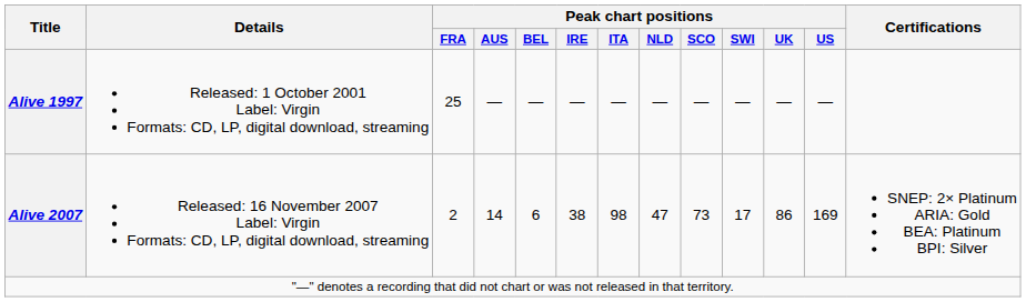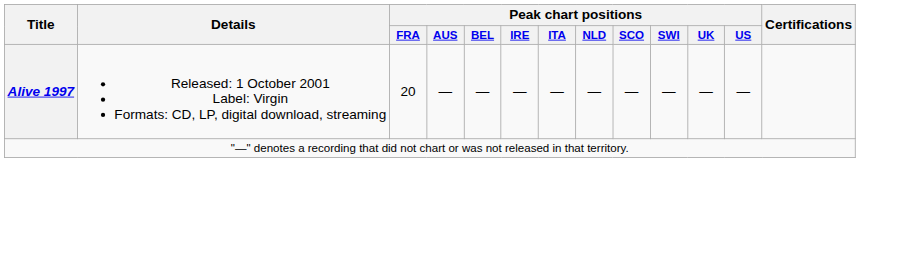Alive 1997 | Peak chart positions / FRA: 25 -> 20
- row: Alive 2007 | Released: 16 November 2007 Label: Virgin Formats: CD, LP, digital download, streaming | 2 | 14 | 6 | 38 | 98 | 47 | 73 | 17 | 86 | 169 | SNEP: 2× Platinum ARIA: Gold BEA: Platinum BPI: Silver
